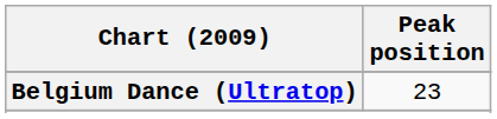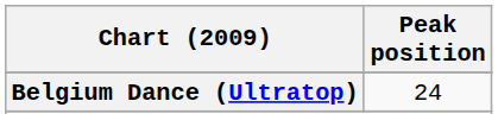Belgium Dance (Ultratop) | Peak position: 23 -> 24
